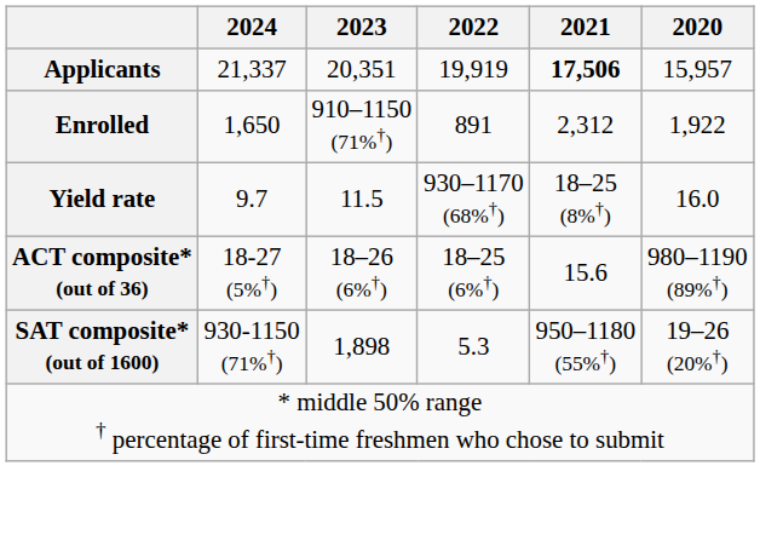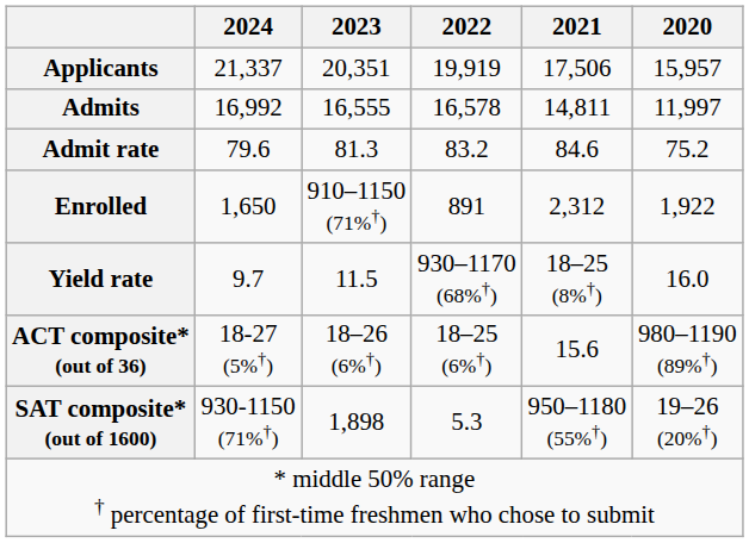Applicants | 2021: bold -> normal
+ row: Admits | 16,992 | 16,555 | 16,578 | 14,811 | 11,997
+ row: Admit rate | 79.6 | 81.3 | 83.2 | 84.6 | 75.2
